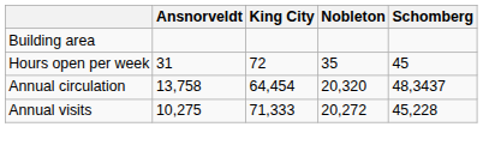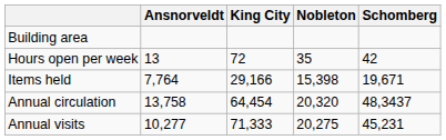Hours open per week | Ansnorveldt: 31 -> 13
Hours open per week | Schomberg: 45 -> 42
+ row: Items held | 7,764 | 29,166 | 15,398 | 19,671
Annual visits | Ansnorveldt: 10,275 -> 10,277
Annual visits | Nobleton: 20,272 -> 20,275
Annual visits | Schomberg: 45,228 -> 45,231
